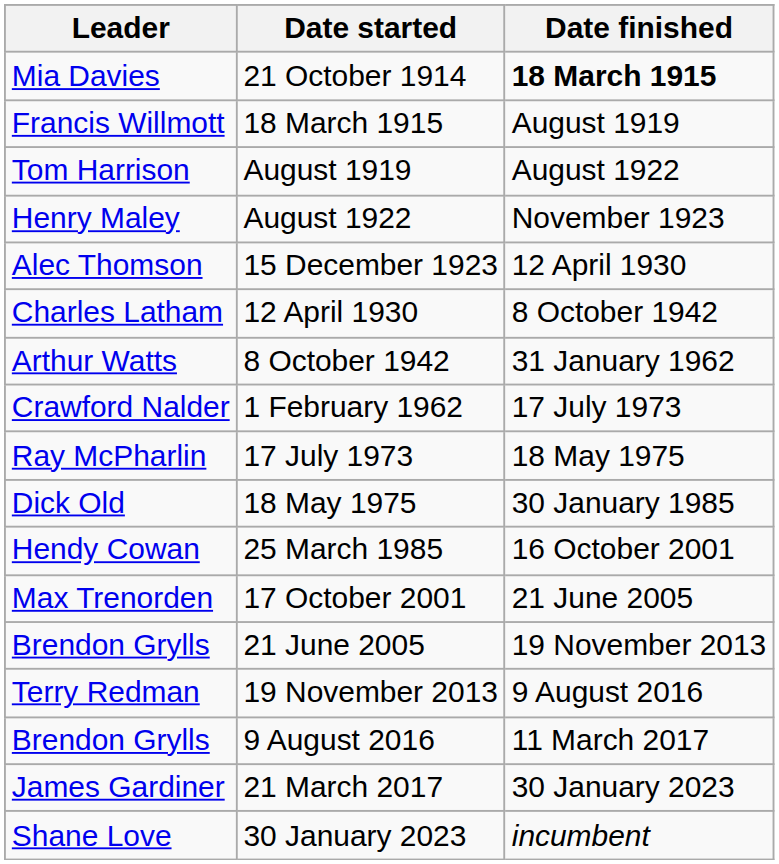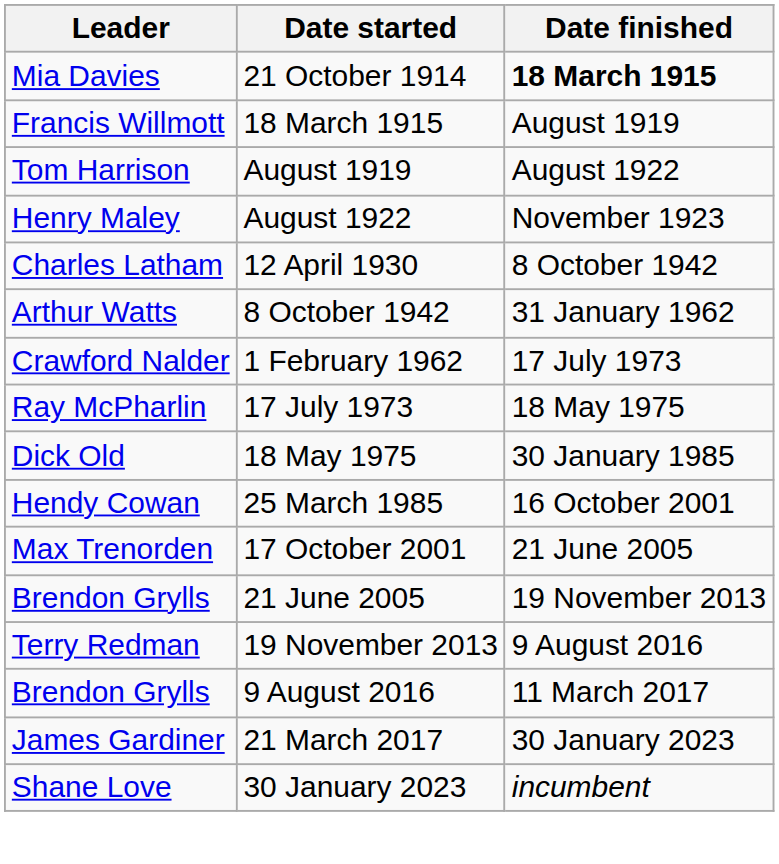- row: Alec Thomson | 15 December 1923 | 12 April 1930
